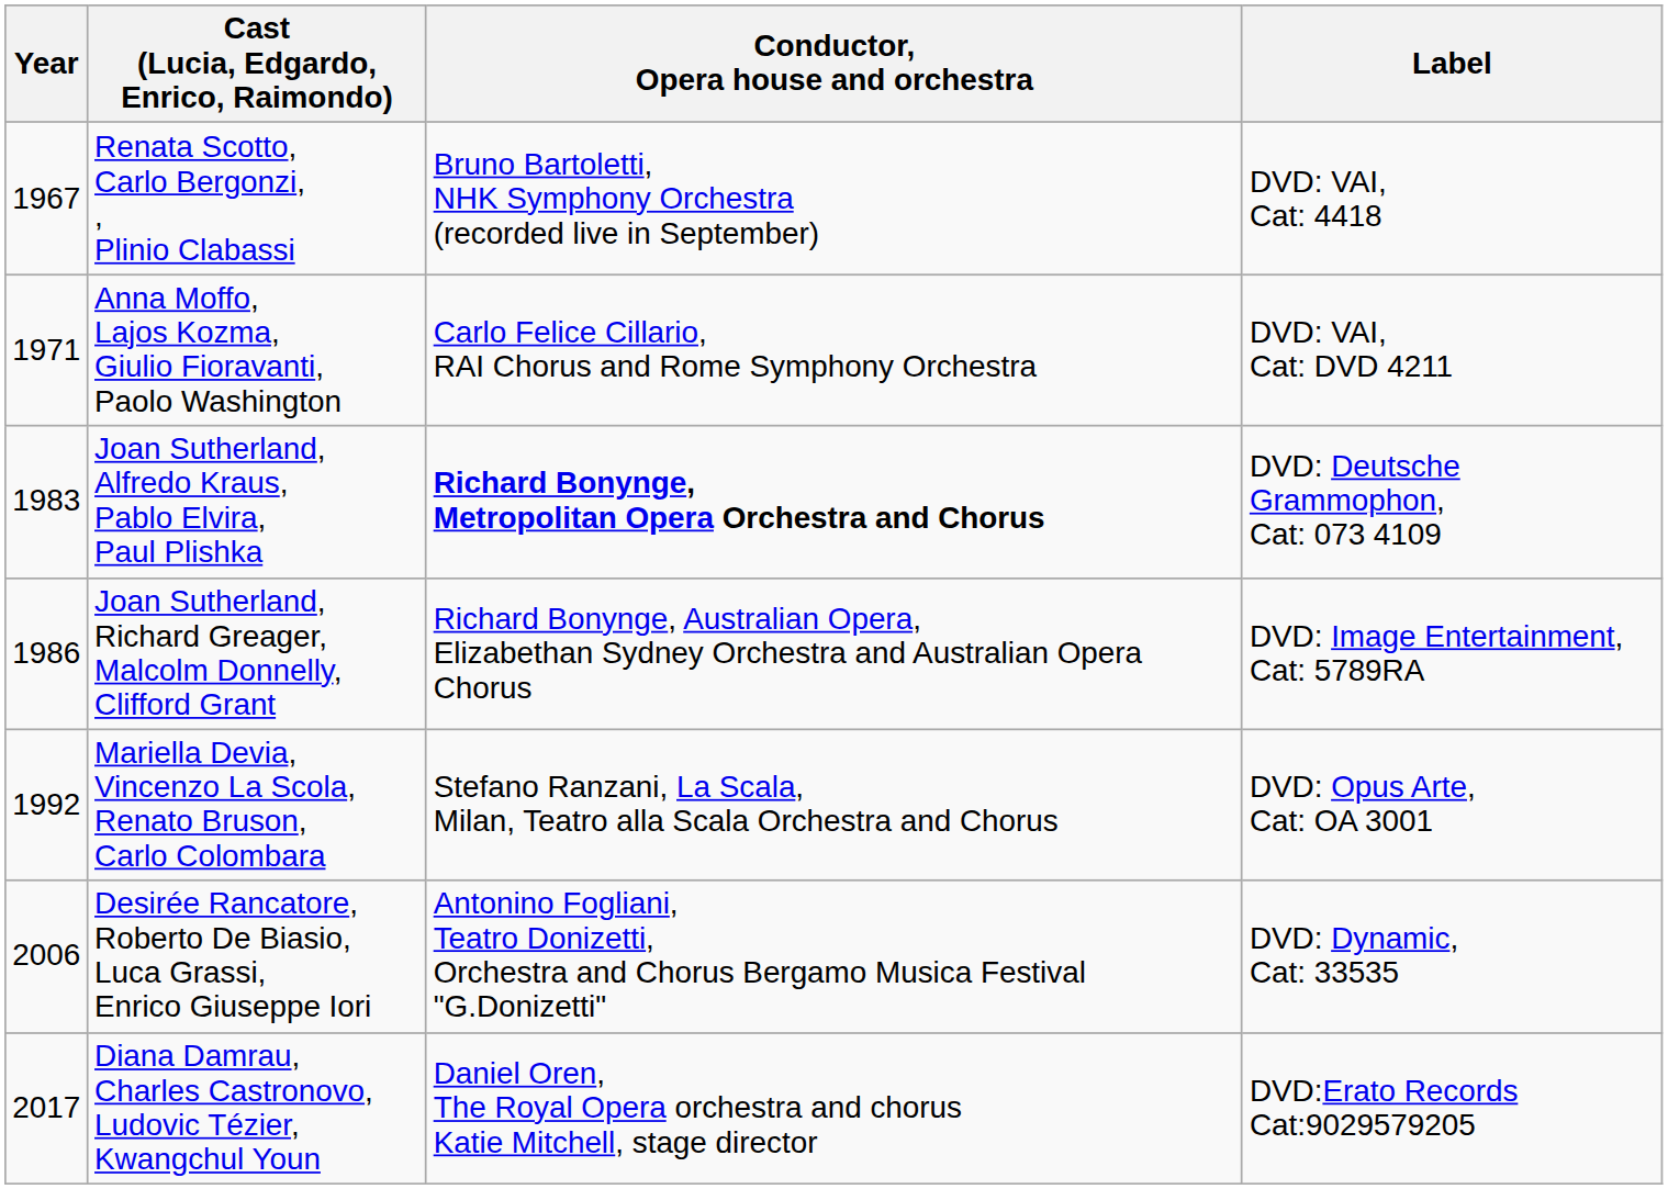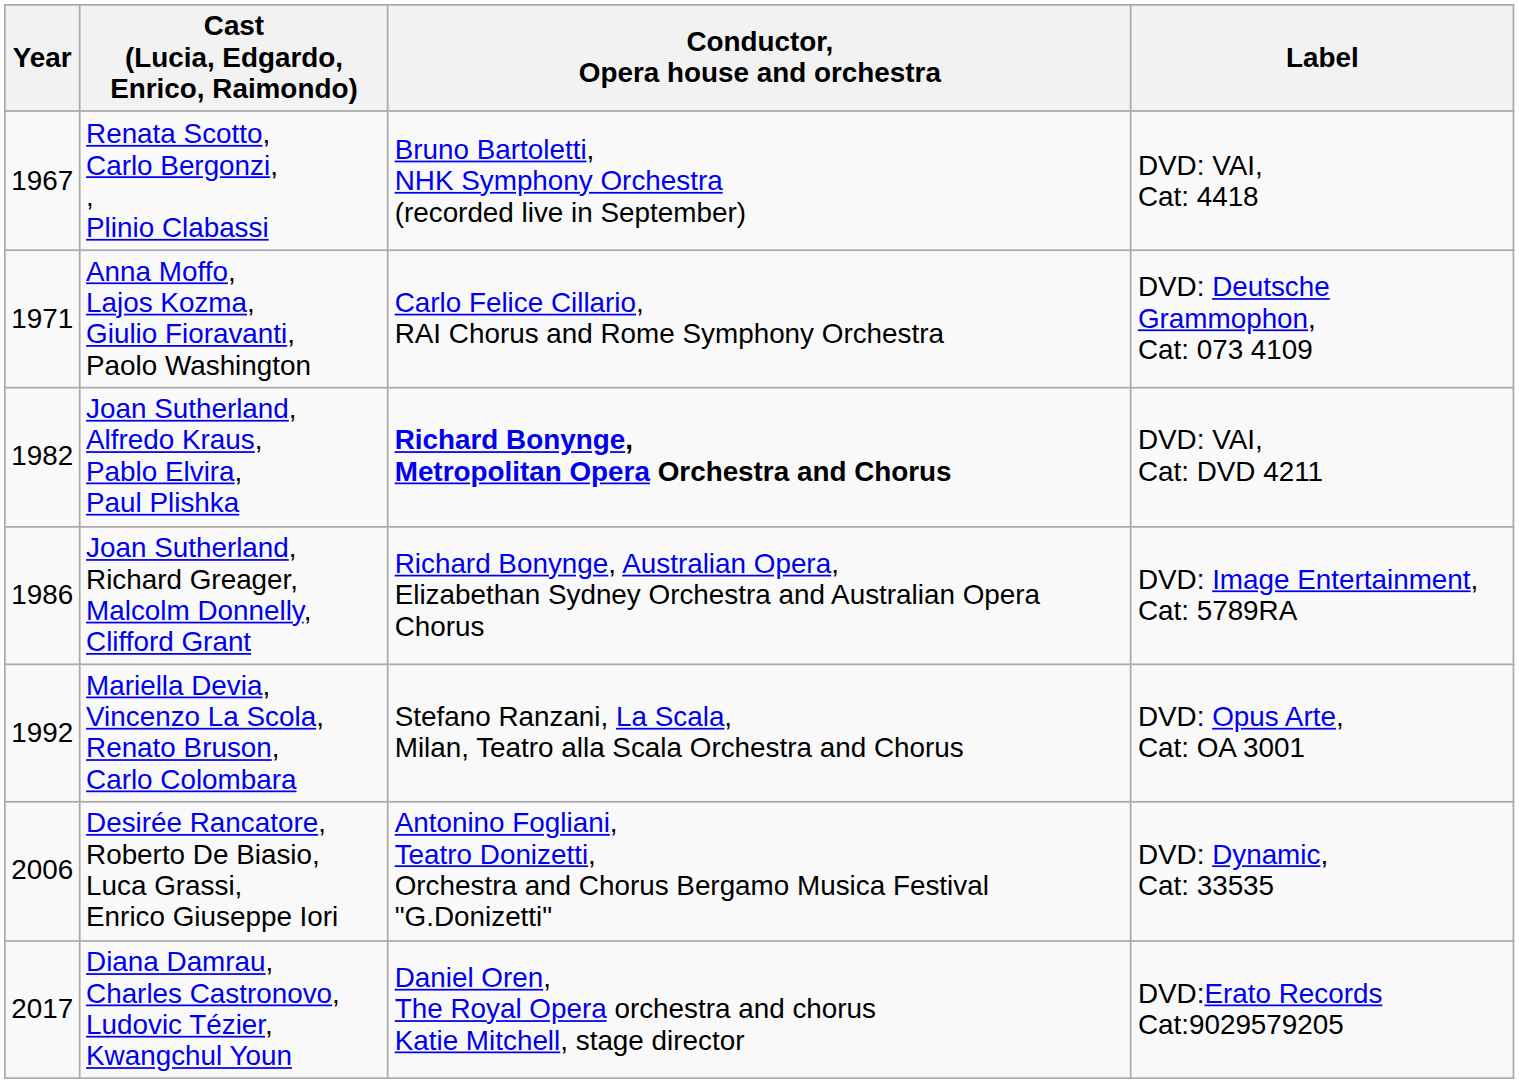Anna Moffo, Lajos Kozma, Giulio Fioravanti, Paolo Washington | Label: DVD: VAI, Cat: DVD 4211 -> DVD: Deutsche Grammophon, Cat: 073 4109
Joan Sutherland, Alfredo Kraus, Pablo Elvira, Paul Plishka | Year: 1983 -> 1982
Joan Sutherland, Alfredo Kraus, Pablo Elvira, Paul Plishka | Label: DVD: Deutsche Grammophon, Cat: 073 4109 -> DVD: VAI, Cat: DVD 4211
